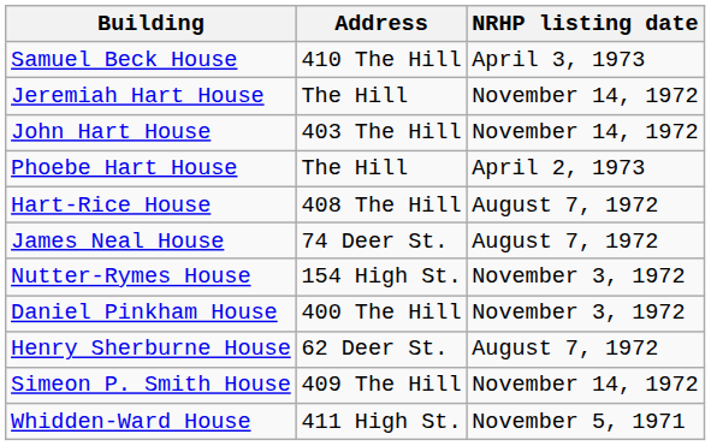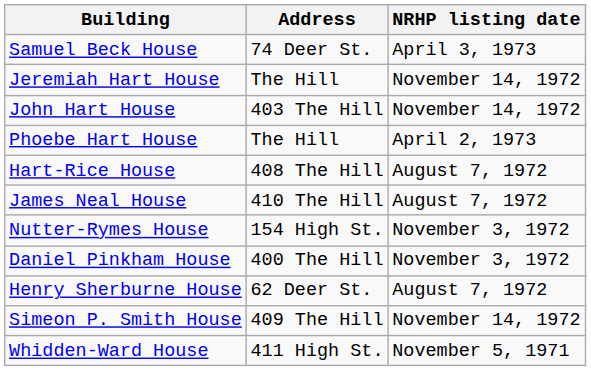Samuel Beck House | Address: 410 The Hill -> 74 Deer St.
James Neal House | Address: 74 Deer St. -> 410 The Hill
